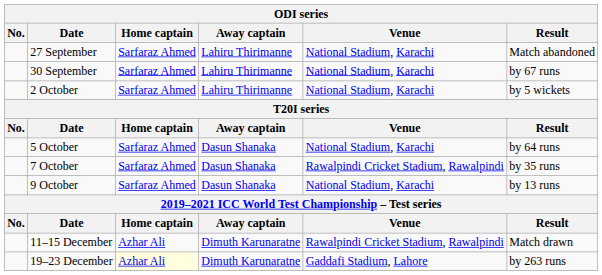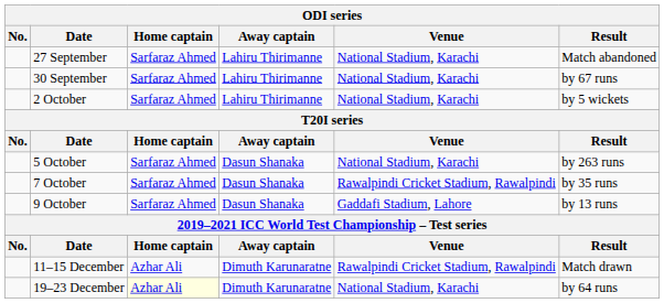5 October | Result: by 64 runs -> by 263 runs
9 October | Venue: National Stadium, Karachi -> Gaddafi Stadium, Lahore
19–23 December | Venue: Gaddafi Stadium, Lahore -> National Stadium, Karachi
19–23 December | Result: by 263 runs -> by 64 runs
